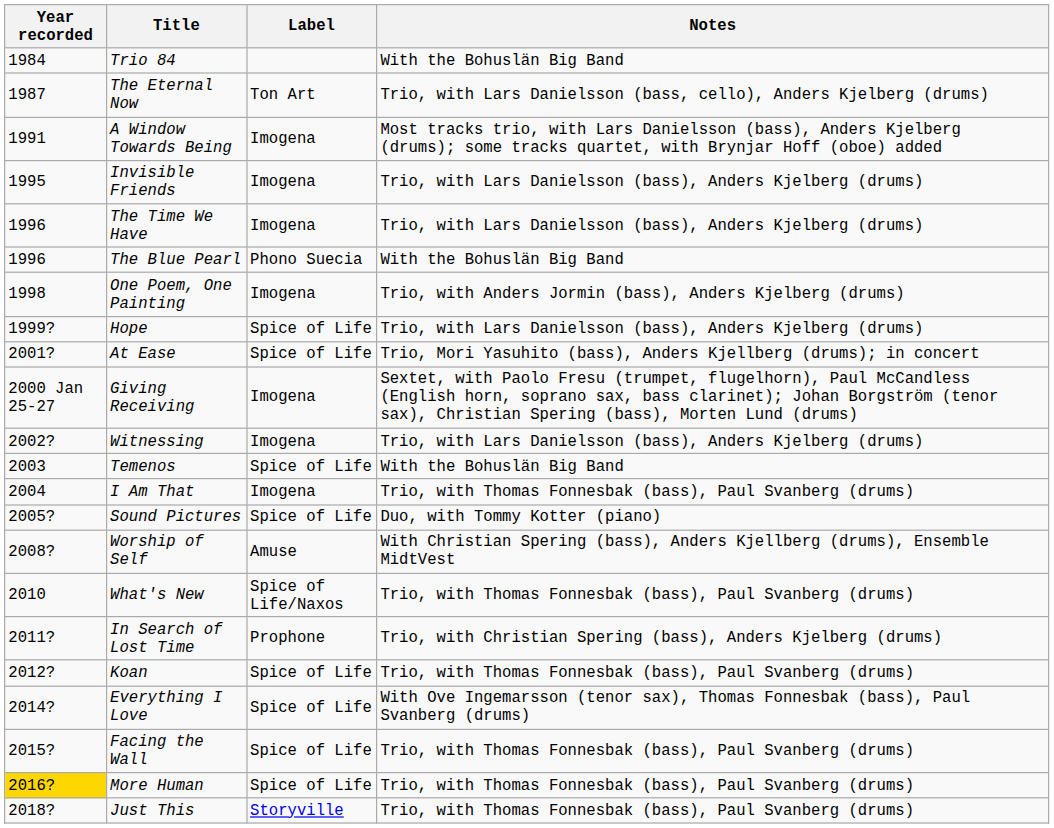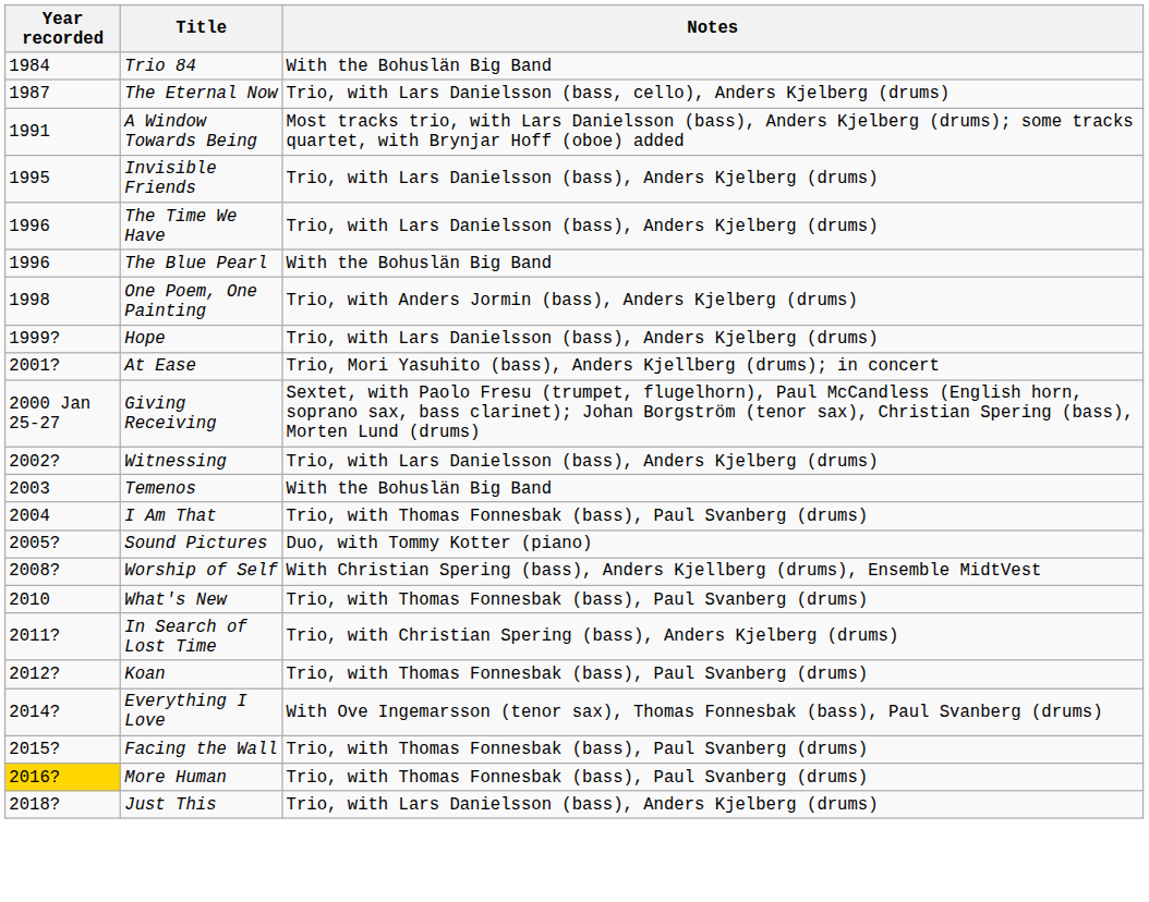- column: Label | Ton Art | Imogena | Imogena | Imogena | Phono Suecia | Imogena | Spice of Life | Spice of Life | Imogena | Imogena | Spice of Life | Imogena | Spice of Life | Amuse | Spice of Life/Naxos | Prophone | Spice of Life | Spice of Life | Spice of Life | Spice of Life | Storyville
Just This | Notes: Trio, with Thomas Fonnesbak (bass), Paul Svanberg (drums) -> Trio, with Lars Danielsson (bass), Anders Kjelberg (drums)
